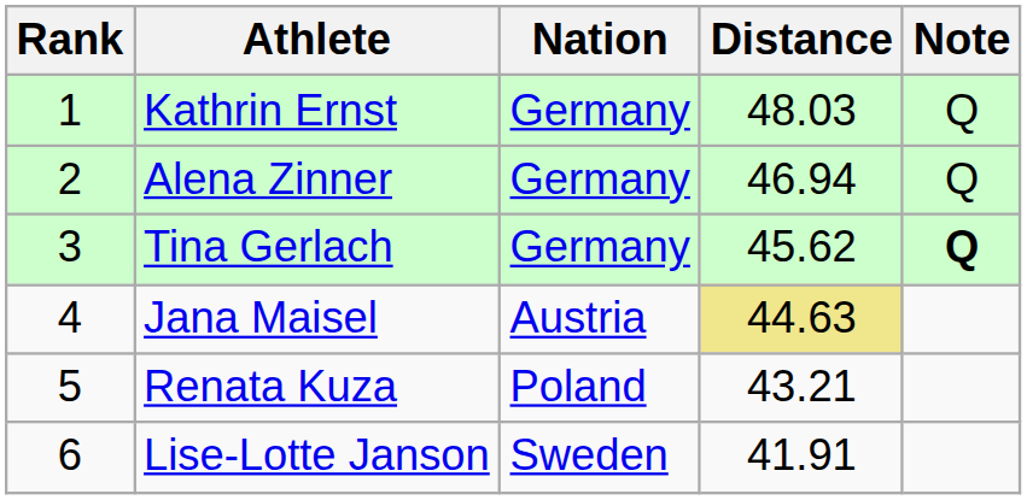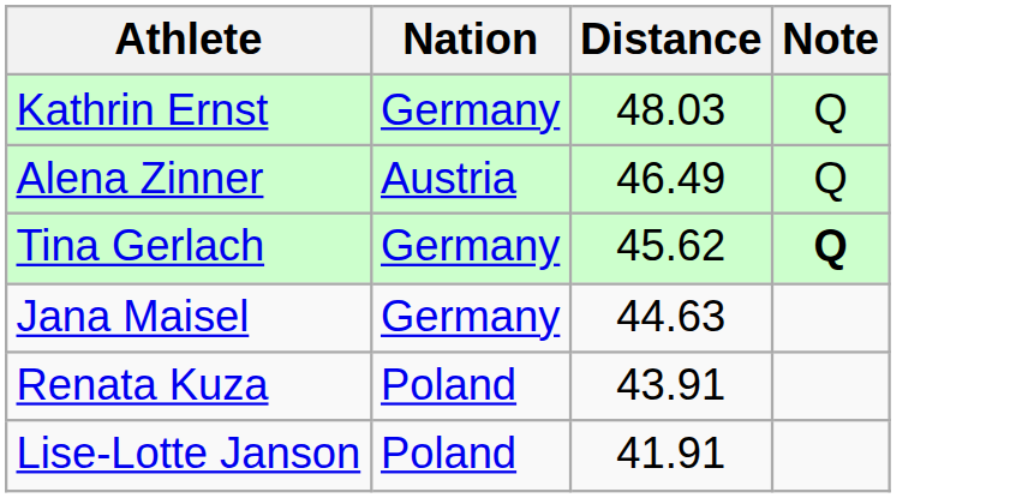- column: Rank | 1 | 2 | 3 | 4 | 5 | 6
Alena Zinner | Nation: Germany -> Austria
Alena Zinner | Distance: 46.94 -> 46.49
Jana Maisel | Nation: Austria -> Germany
Jana Maisel | Distance: khaki background -> no background
Renata Kuza | Distance: 43.21 -> 43.91
Lise-Lotte Janson | Nation: Sweden -> Poland
